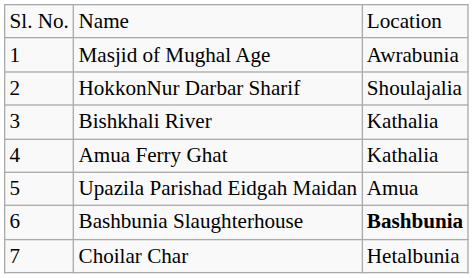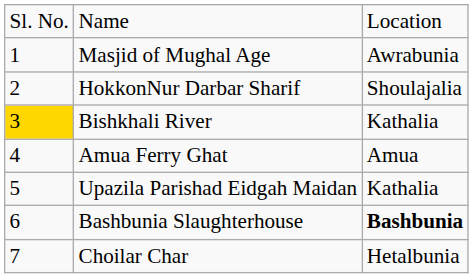Bishkhali River | column 1: no background -> gold background
Amua Ferry Ghat | column 3: Kathalia -> Amua
Upazila Parishad Eidgah Maidan | column 3: Amua -> Kathalia
